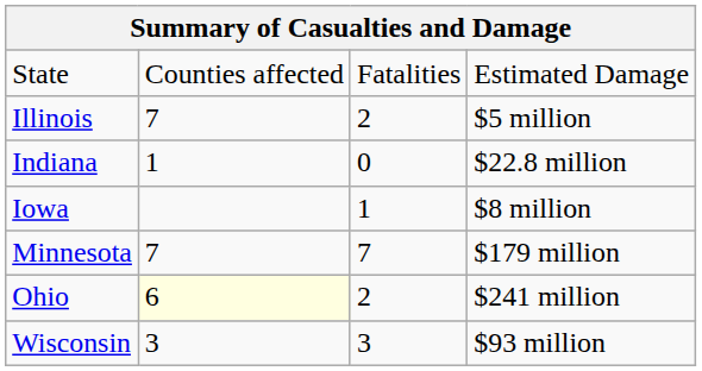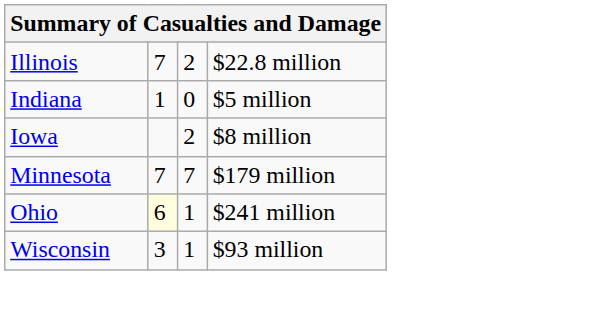- row: State | Counties affected | Fatalities | Estimated Damage
Illinois | column 4: $5 million -> $22.8 million
Indiana | column 4: $22.8 million -> $5 million
Iowa | column 3: 1 -> 2
Ohio | column 3: 2 -> 1
Wisconsin | column 3: 3 -> 1
